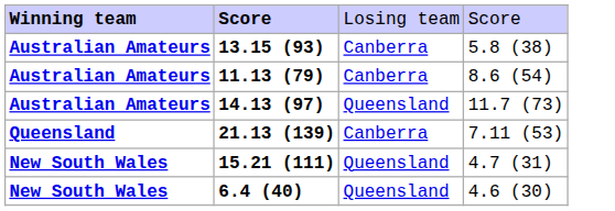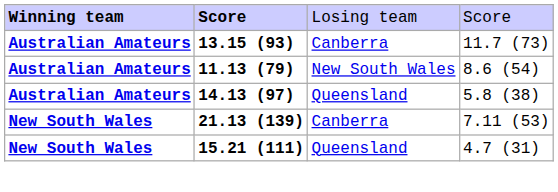13.15 (93) | column 4: 5.8 (38) -> 11.7 (73)
11.13 (79) | column 3: Canberra -> New South Wales
14.13 (97) | column 4: 11.7 (73) -> 5.8 (38)
21.13 (139) | column 1: Queensland -> New South Wales
- row: New South Wales | 6.4 (40) | Queensland | 4.6 (30)
